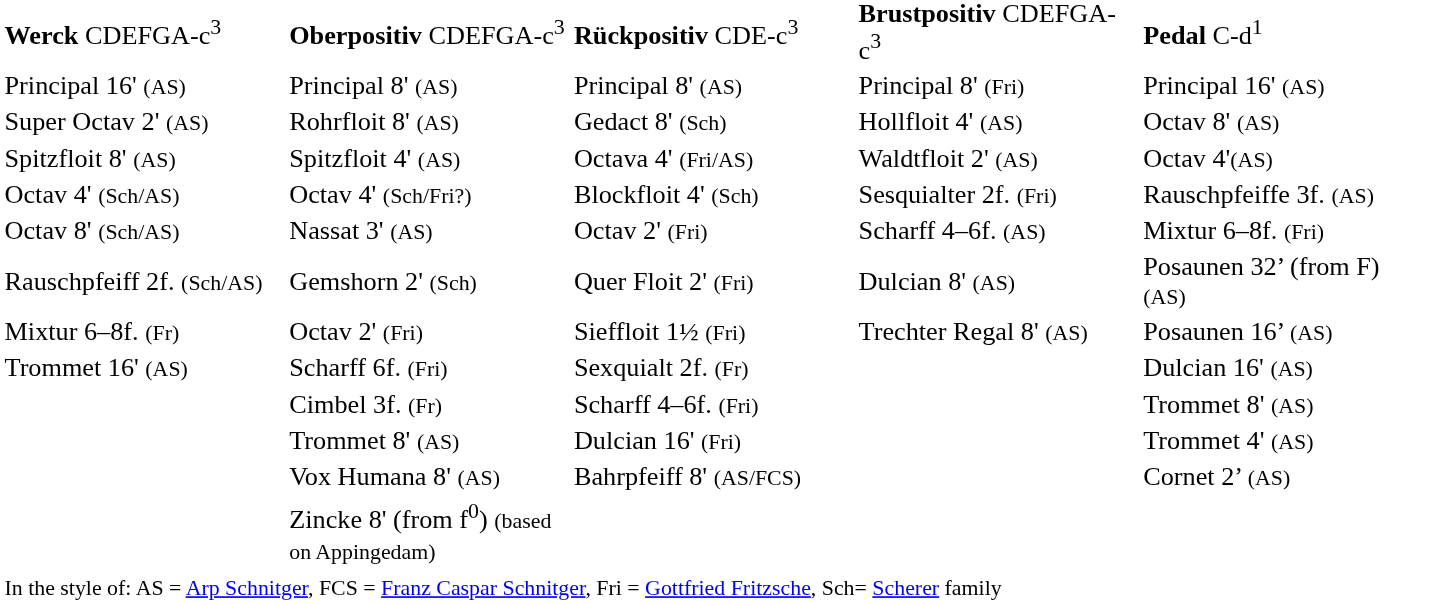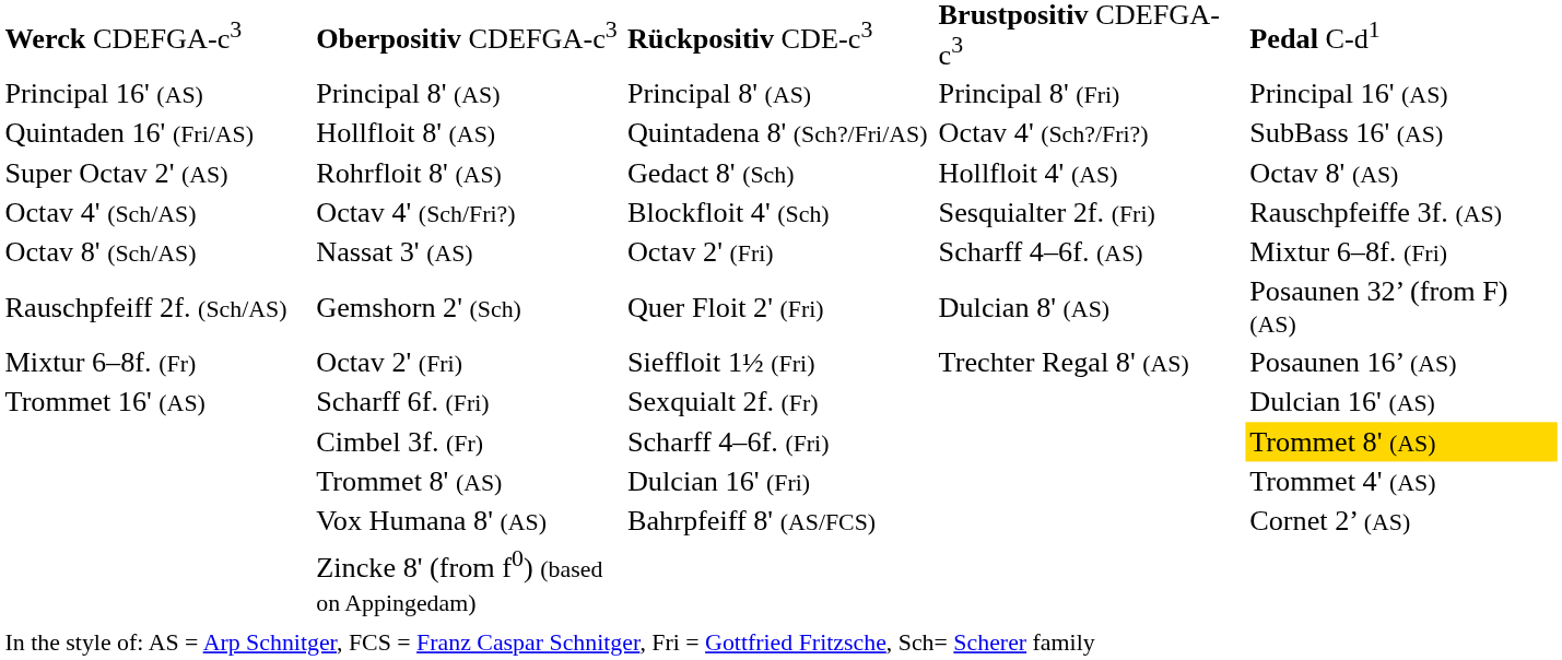+ row: Quintaden 16' (Fri/AS) | Hollfloit 8' (AS) | Quintadena 8' (Sch?/Fri/AS) | Octav 4' (Sch?/Fri?) | SubBass 16' (AS)
- row: Spitzfloit 8' (AS) | Spitzfloit 4' (AS) | Octava 4' (Fri/AS) | Waldtfloit 2' (AS) | Octav 4'(AS)
Cimbel 3f. (Fr) | column 5: no background -> gold background
